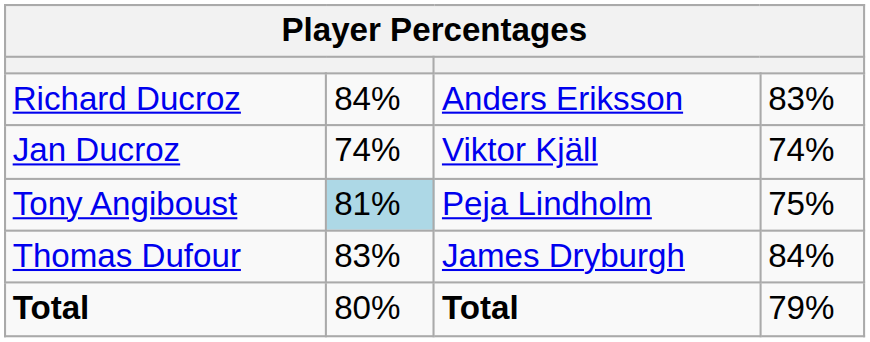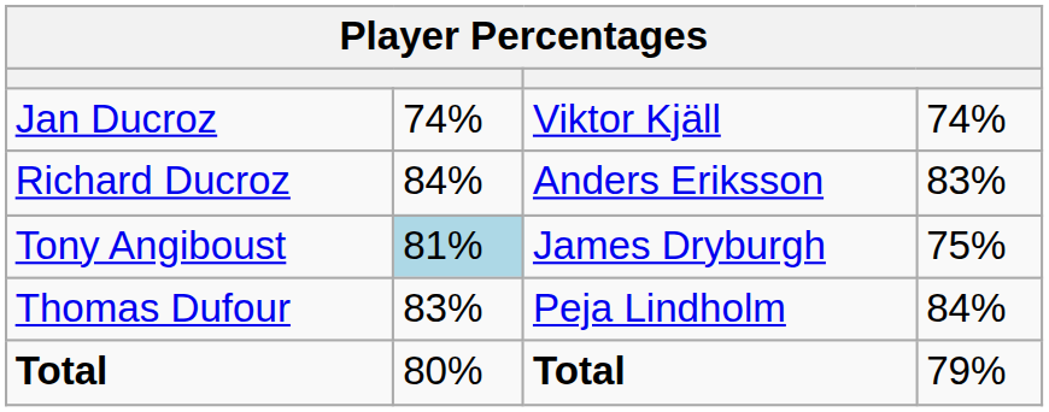rows swapped: Richard Ducroz <-> Jan Ducroz
Tony Angiboust | column 3: Peja Lindholm -> James Dryburgh
Thomas Dufour | column 3: James Dryburgh -> Peja Lindholm
